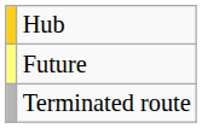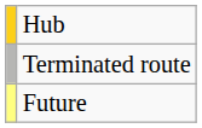rows swapped: Future <-> Terminated route
